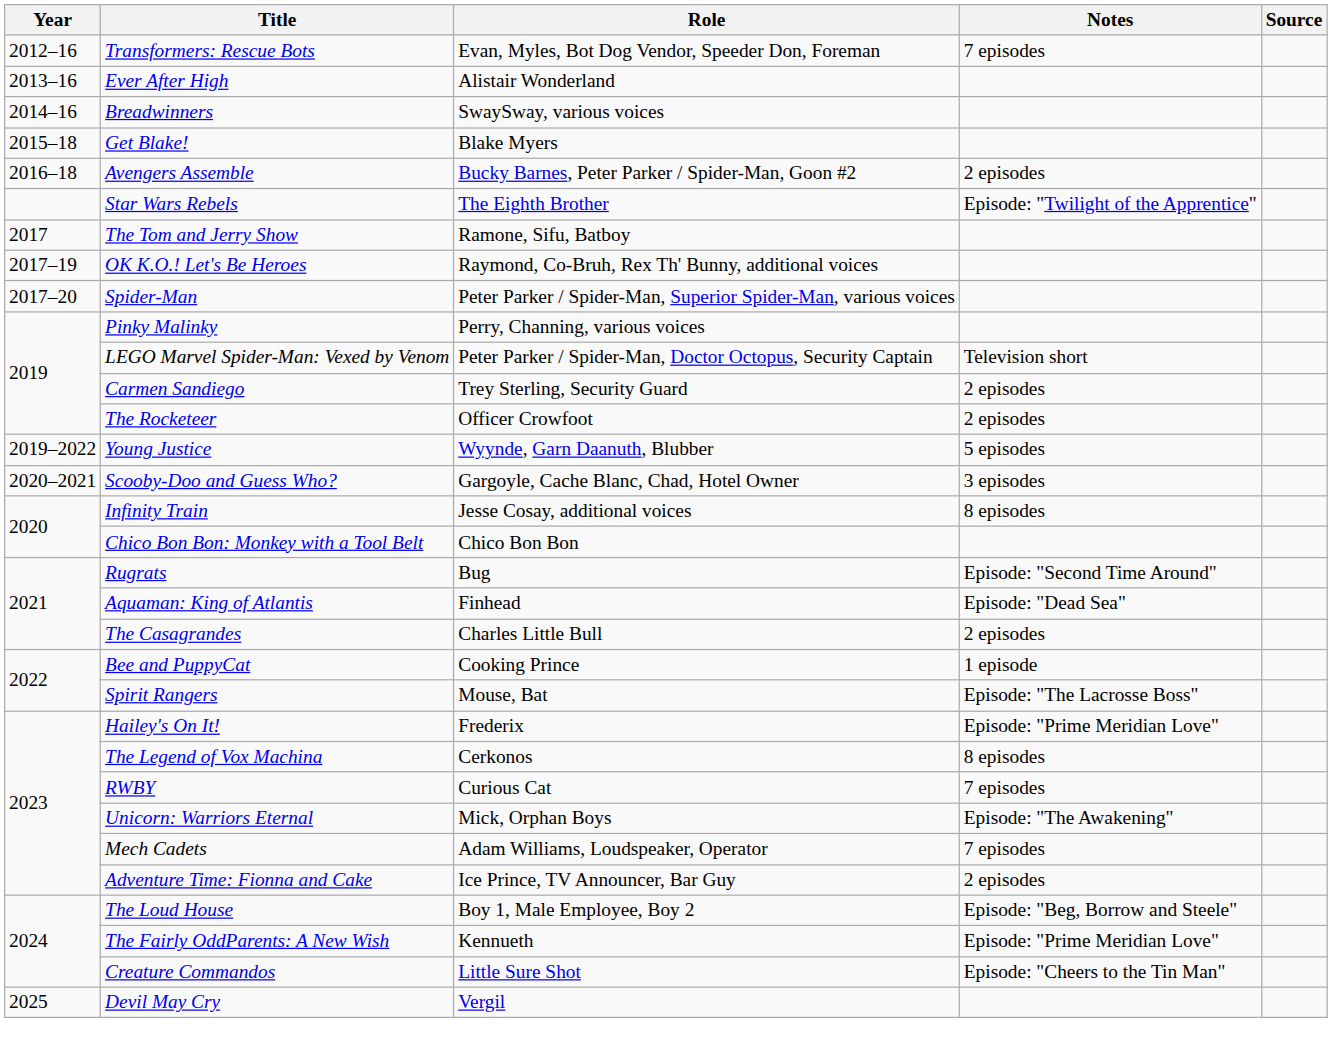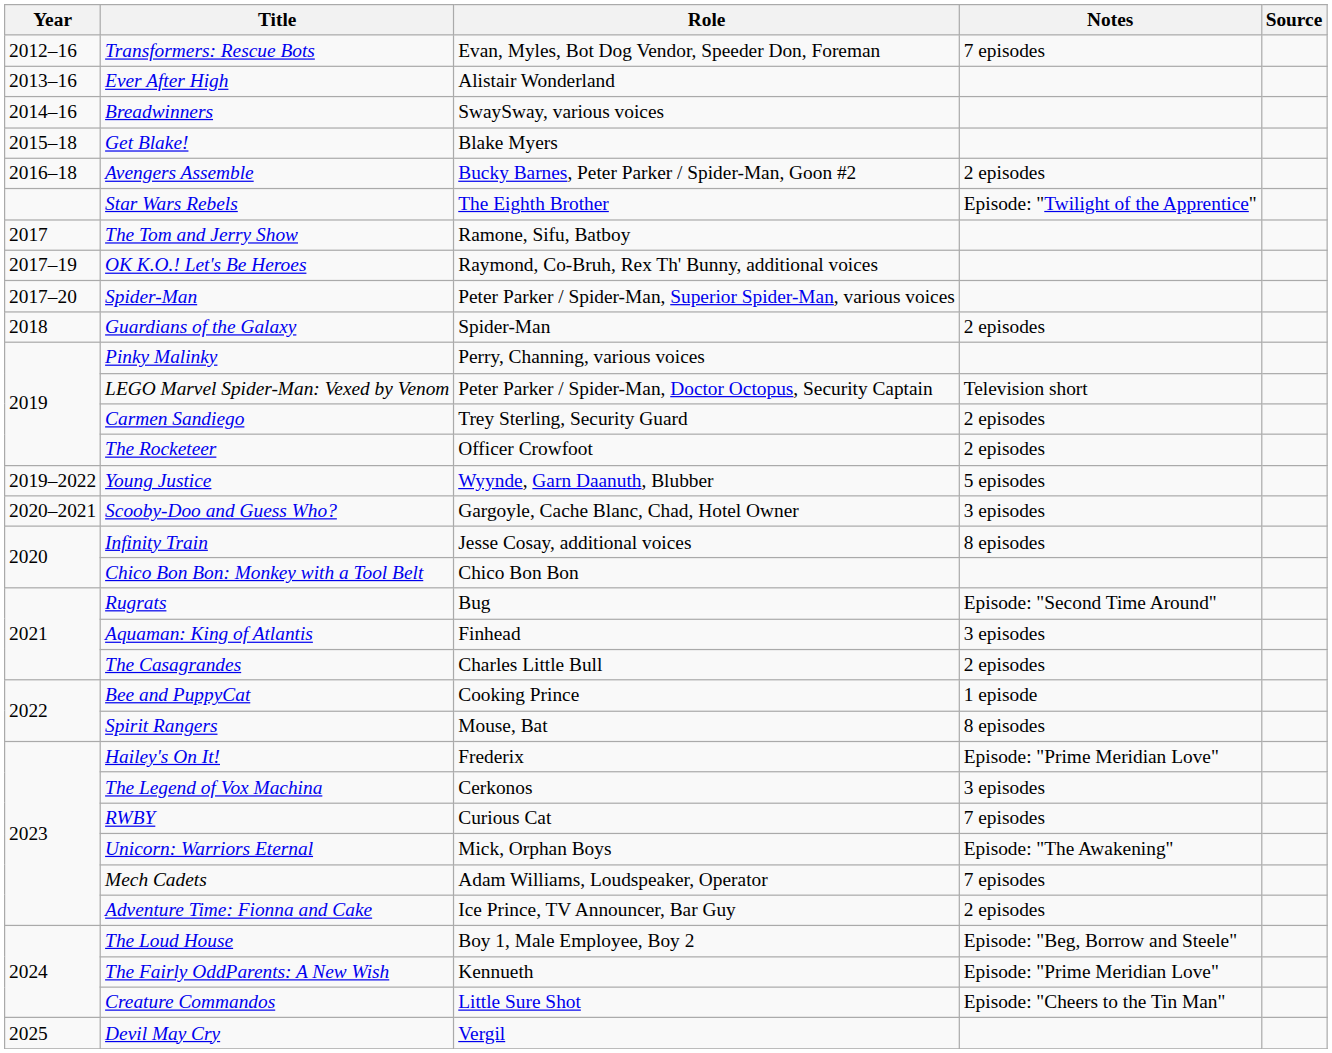+ row: 2018 | Guardians of the Galaxy | Spider-Man | 2 episodes
Aquaman: King of Atlantis | Notes: Episode: "Dead Sea" -> 3 episodes
Spirit Rangers | Notes: Episode: "The Lacrosse Boss" -> 8 episodes
The Legend of Vox Machina | Notes: 8 episodes -> 3 episodes
